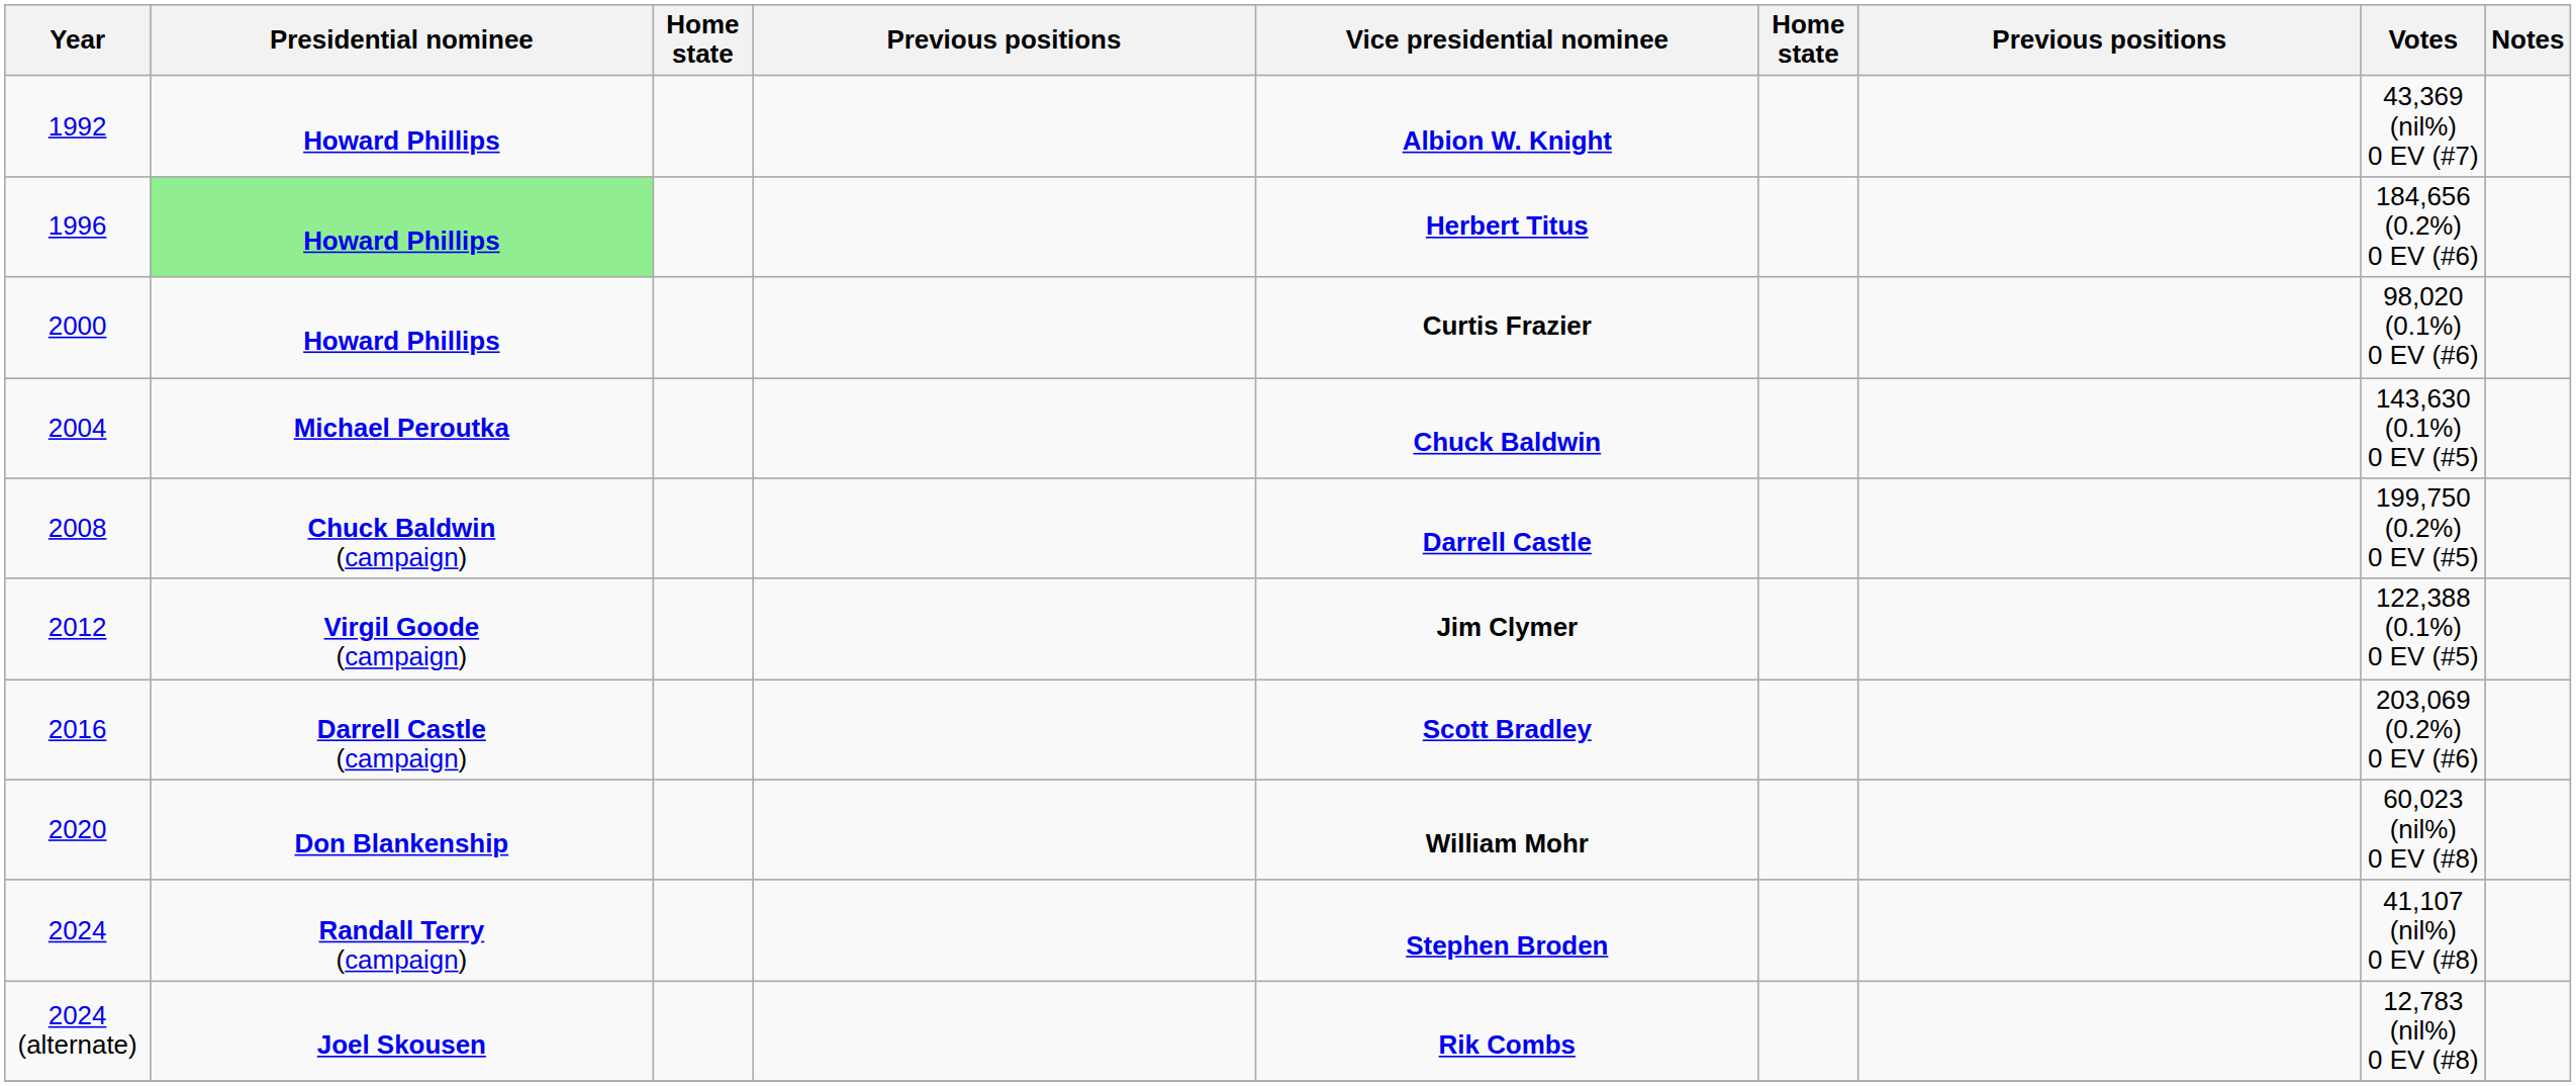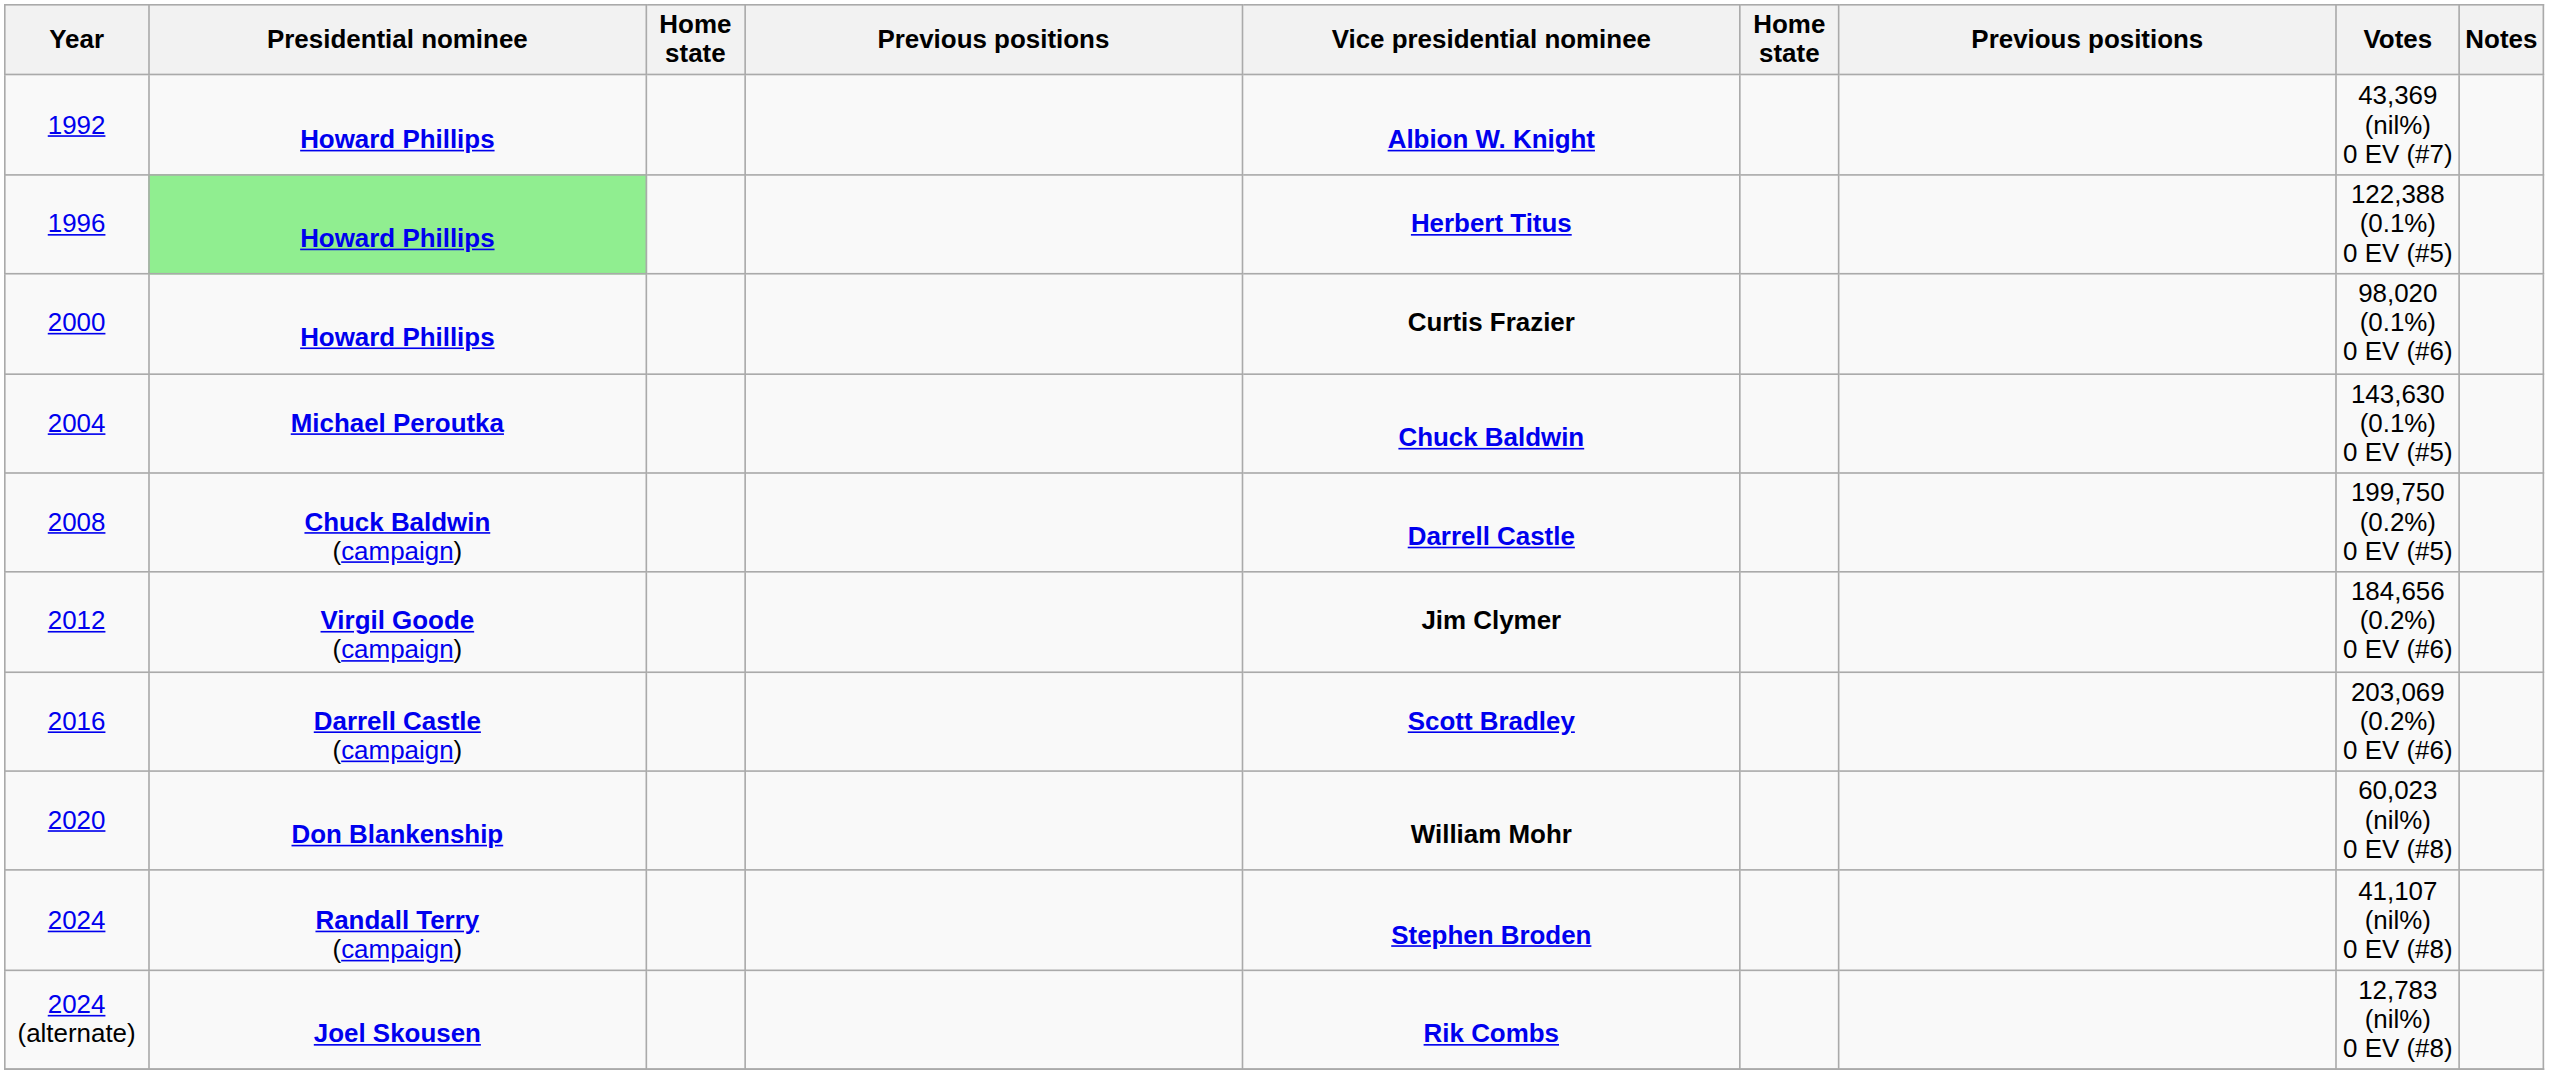1996 | Votes: 184,656 (0.2%) 0 EV (#6) -> 122,388 (0.1%) 0 EV (#5)
2012 | Votes: 122,388 (0.1%) 0 EV (#5) -> 184,656 (0.2%) 0 EV (#6)
